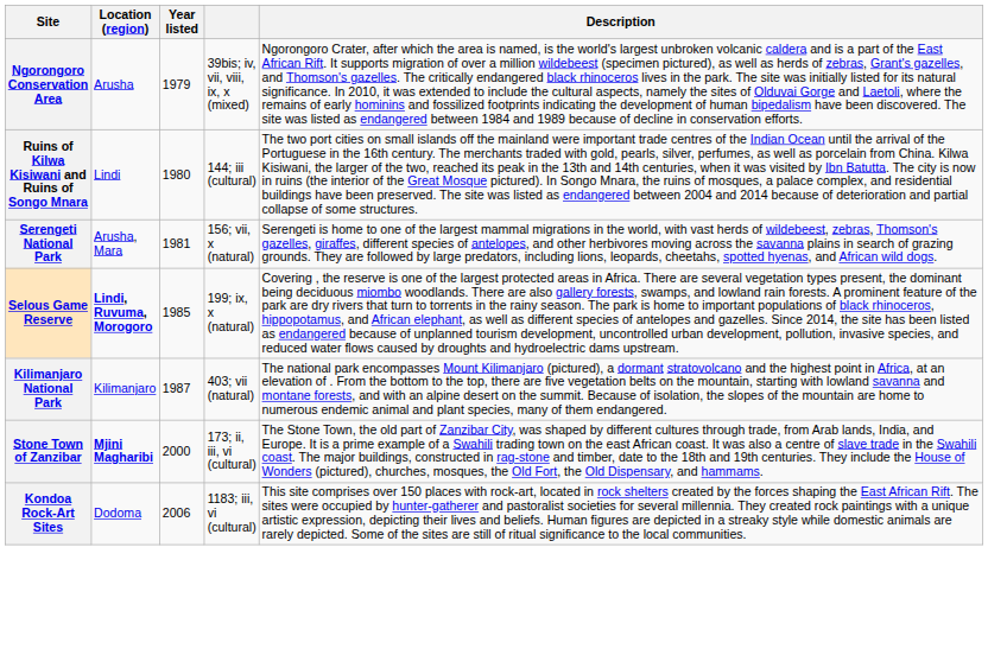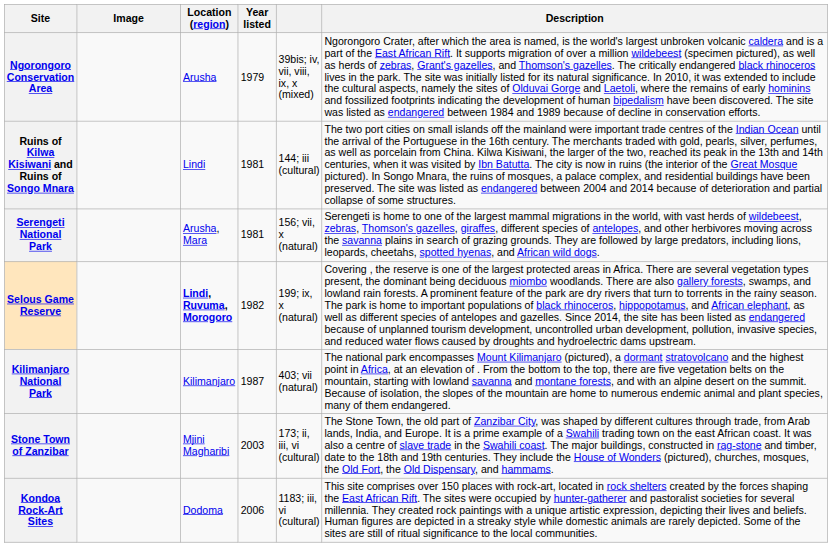+ column: Image
Ruins of Kilwa Kisiwani and Ruins of Songo Mnara | Year listed: 1980 -> 1981
Selous Game Reserve | Year listed: 1985 -> 1982
Stone Town of Zanzibar | Location (region): bold -> normal
Stone Town of Zanzibar | Year listed: 2000 -> 2003
